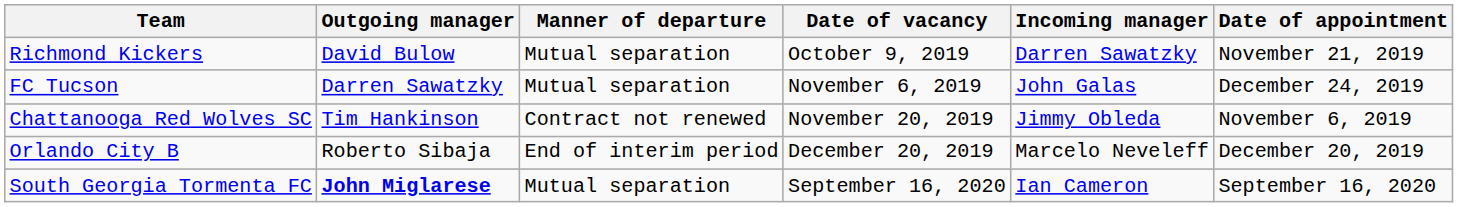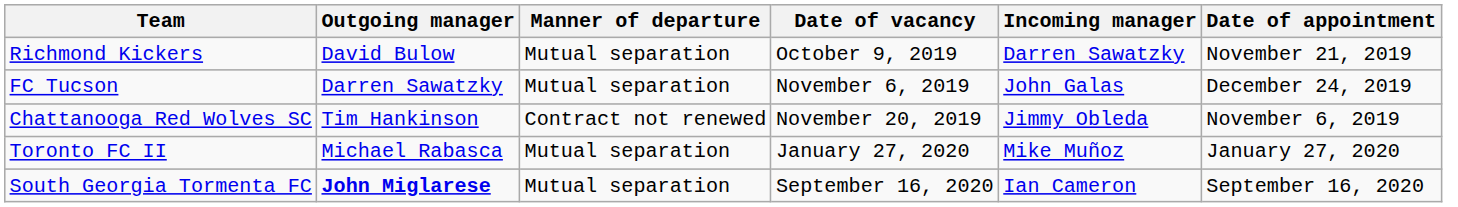- row: Orlando City B | Roberto Sibaja | End of interim period | December 20, 2019 | Marcelo Neveleff | December 20, 2019
+ row: Toronto FC II | Michael Rabasca | Mutual separation | January 27, 2020 | Mike Muñoz | January 27, 2020
